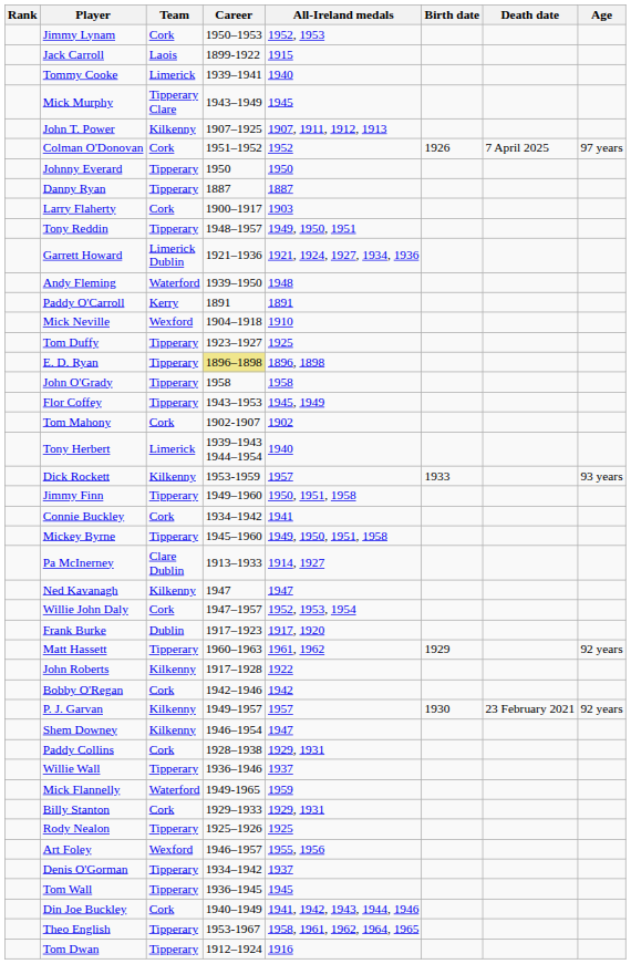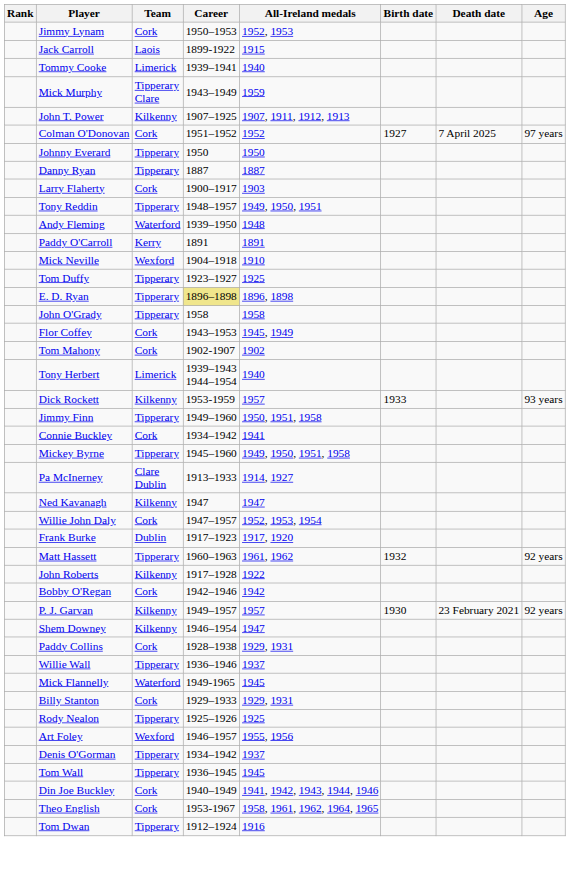Mick Murphy | All-Ireland medals: 1945 -> 1959
Colman O'Donovan | Birth date: 1926 -> 1927
- row: Garrett Howard | Limerick Dublin | 1921–1936 | 1921, 1924, 1927, 1934, 1936
Flor Coffey | Team: Tipperary -> Cork
Matt Hassett | Birth date: 1929 -> 1932
Mick Flannelly | All-Ireland medals: 1959 -> 1945
Theo English | Team: Tipperary -> Cork
